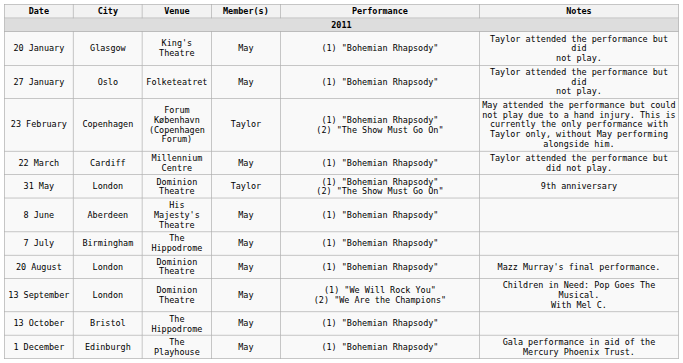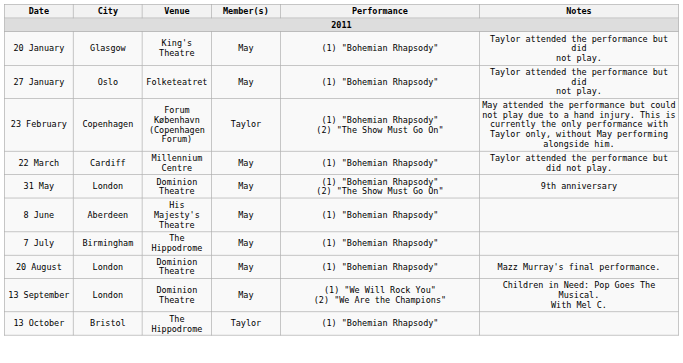31 May | Member(s): Taylor -> May
13 October | Member(s): May -> Taylor
- row: 1 December | Edinburgh | The Playhouse | May | (1) "Bohemian Rhapsody" | Gala performance in aid of the Mercury Phoenix Trust.
